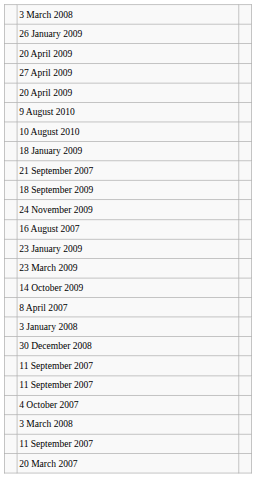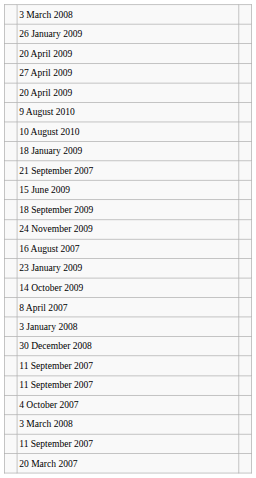+ row: 15 June 2009
- row: 23 March 2009
